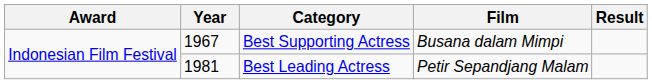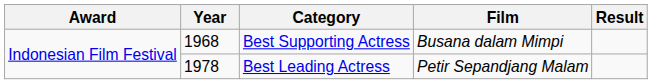Best Supporting Actress | Year: 1967 -> 1968
Best Leading Actress | Year: 1981 -> 1978
